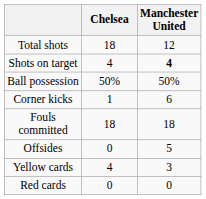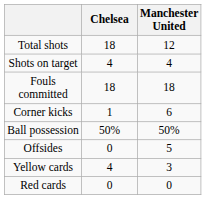Shots on target | Manchester United: bold -> normal
rows swapped: Ball possession <-> Fouls committed
